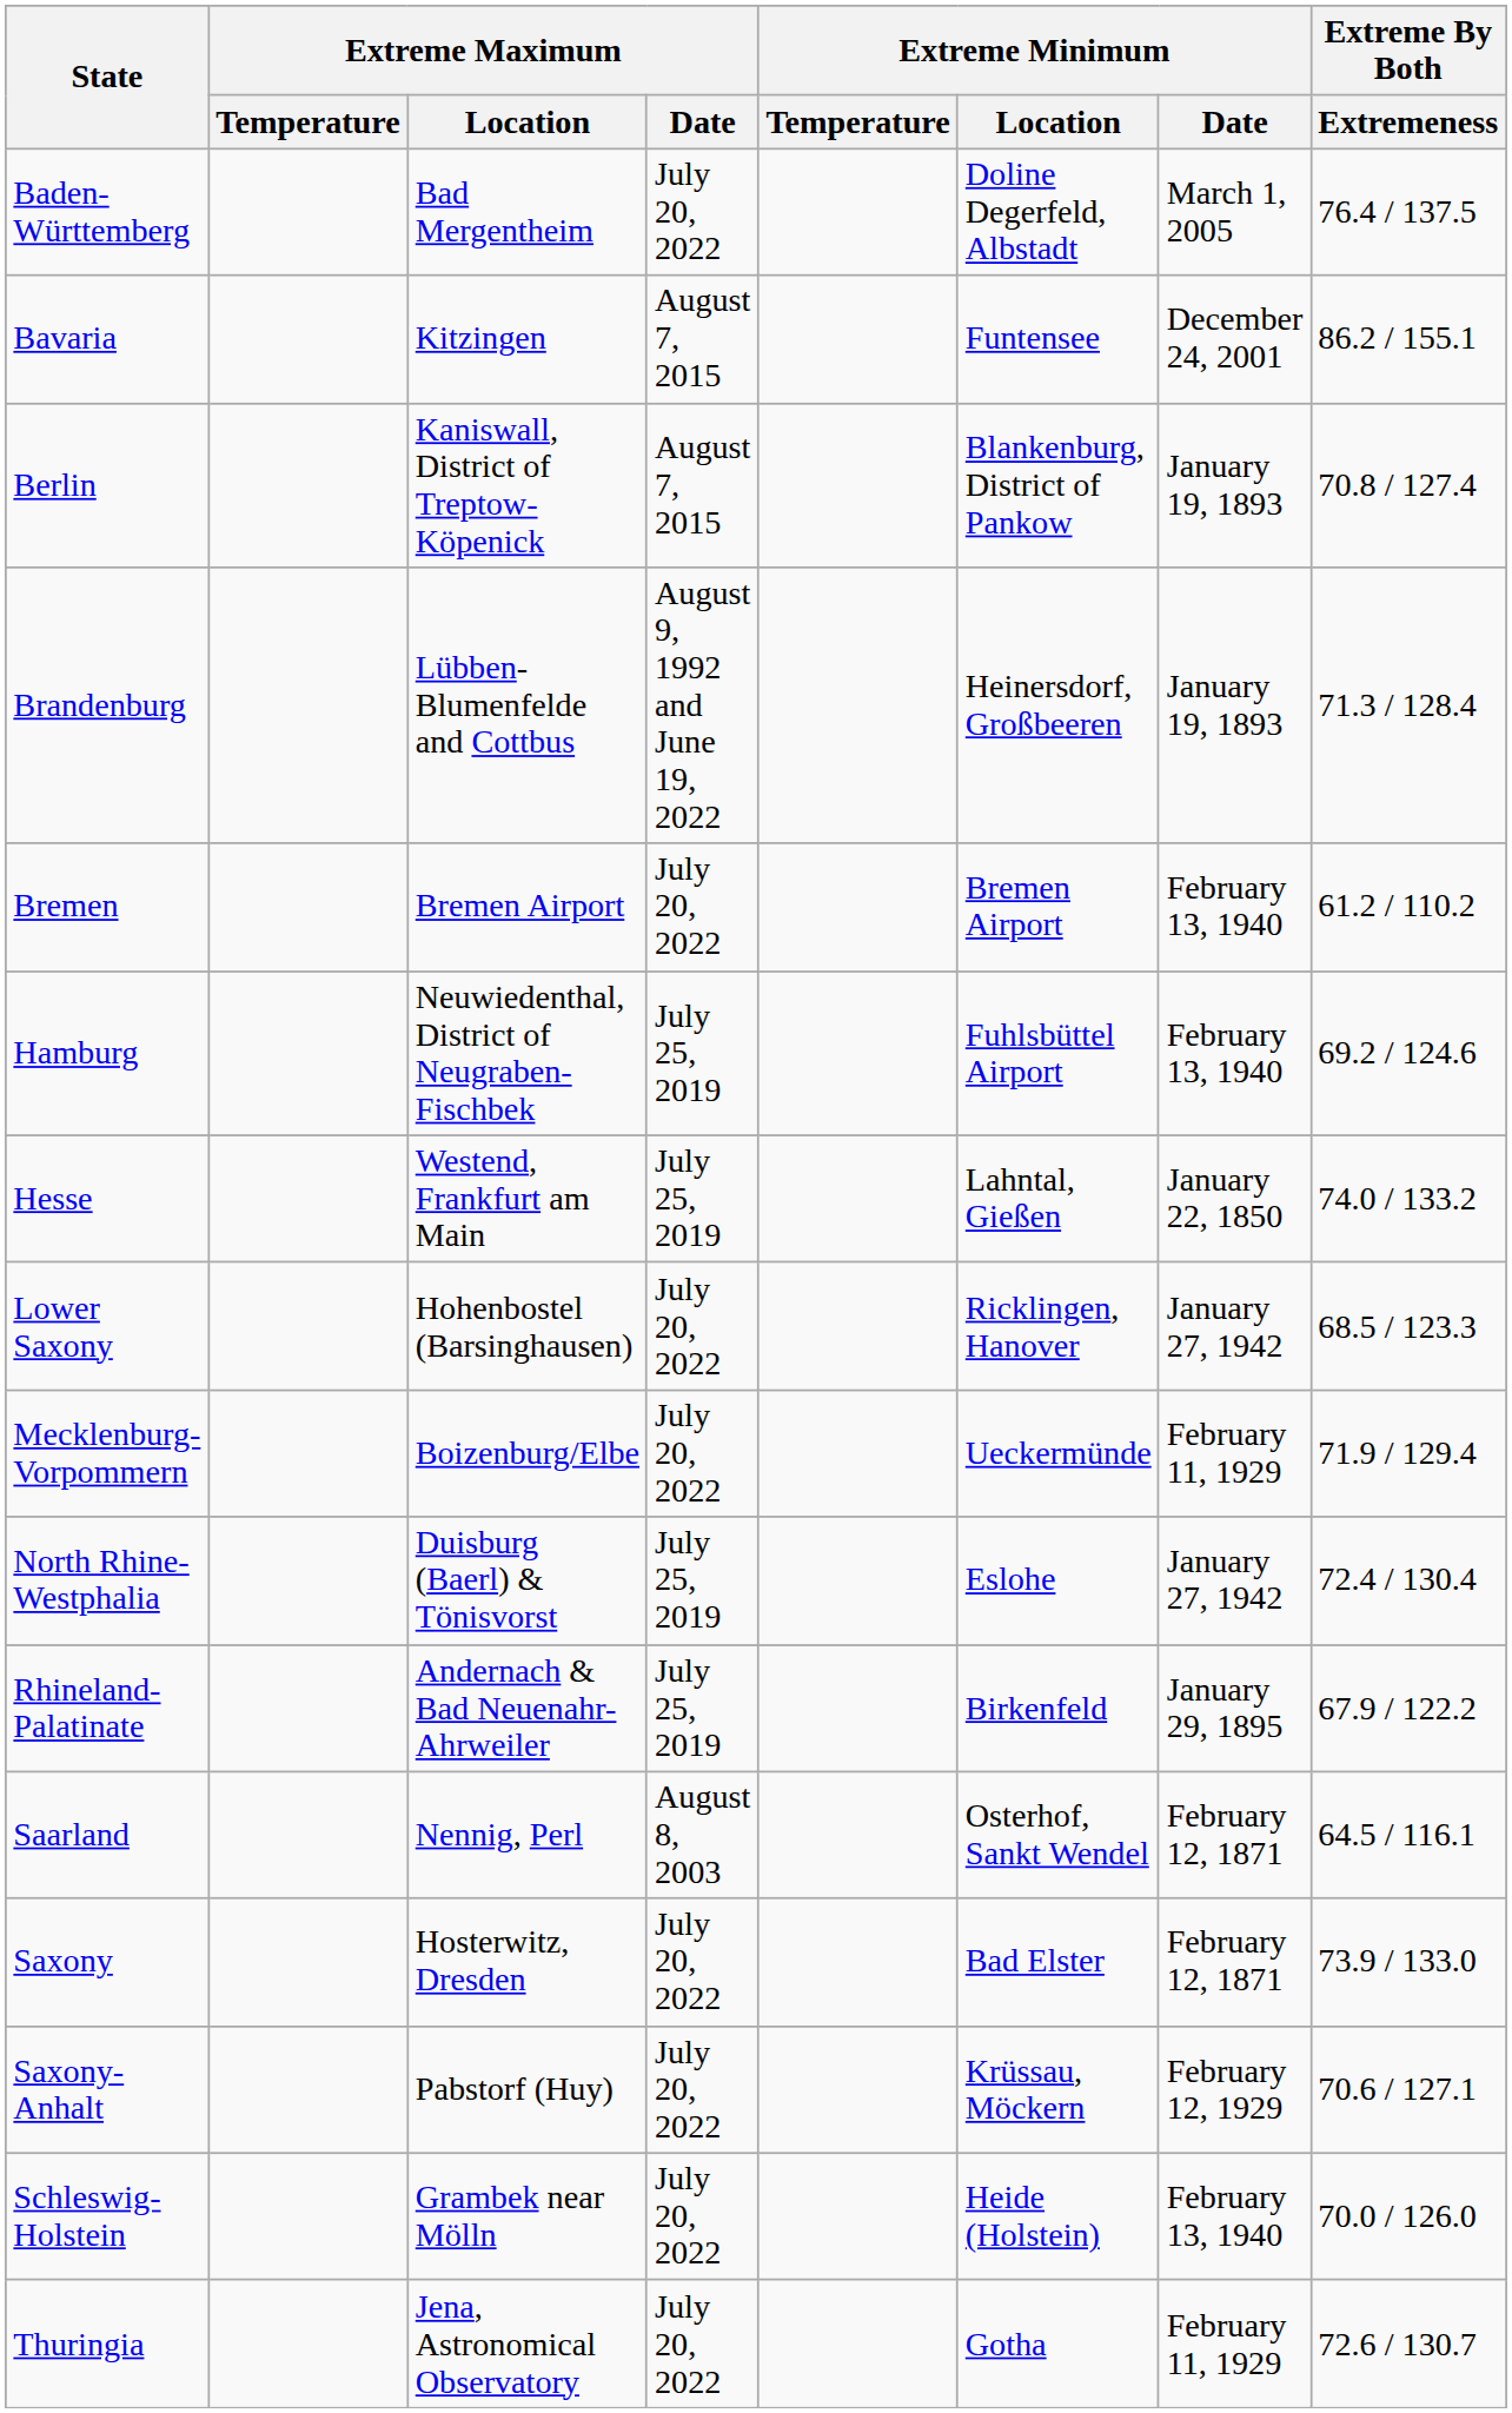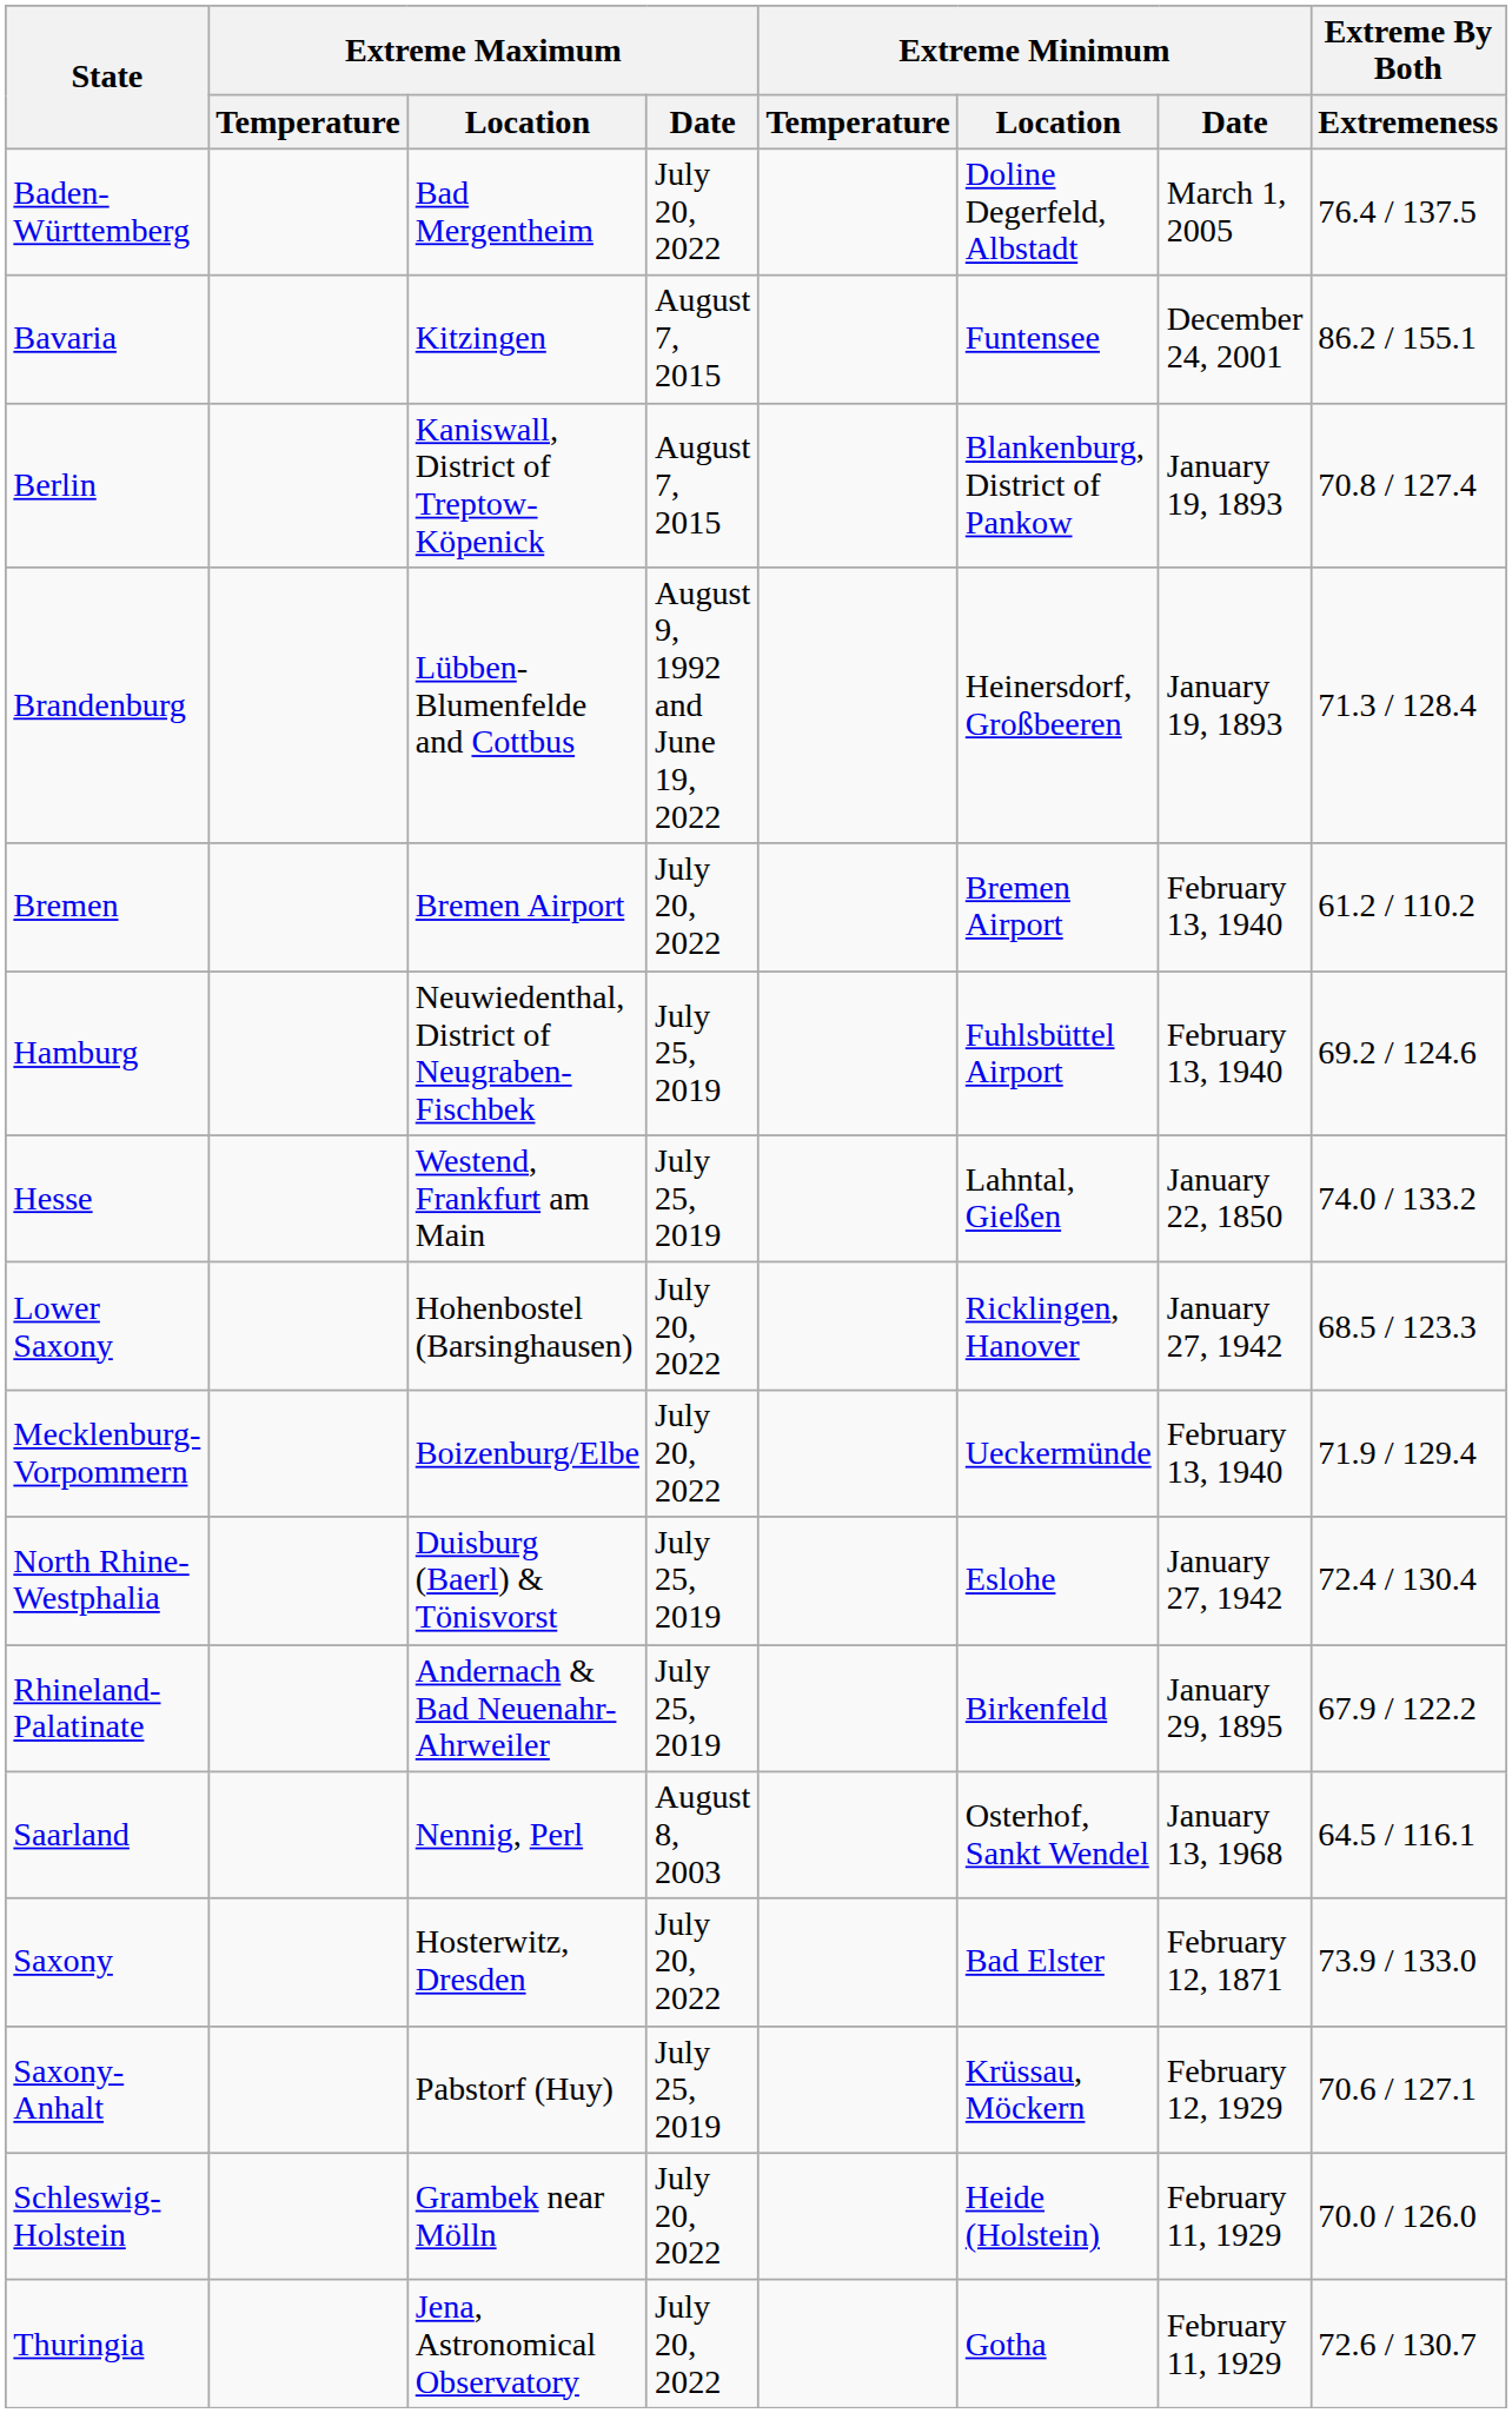Mecklenburg-Vorpommern | Extreme Minimum / Date: February 11, 1929 -> February 13, 1940
Saarland | Extreme Minimum / Date: February 12, 1871 -> January 13, 1968
Saxony-Anhalt | Extreme Maximum / Date: July 20, 2022 -> July 25, 2019
Schleswig-Holstein | Extreme Minimum / Date: February 13, 1940 -> February 11, 1929
